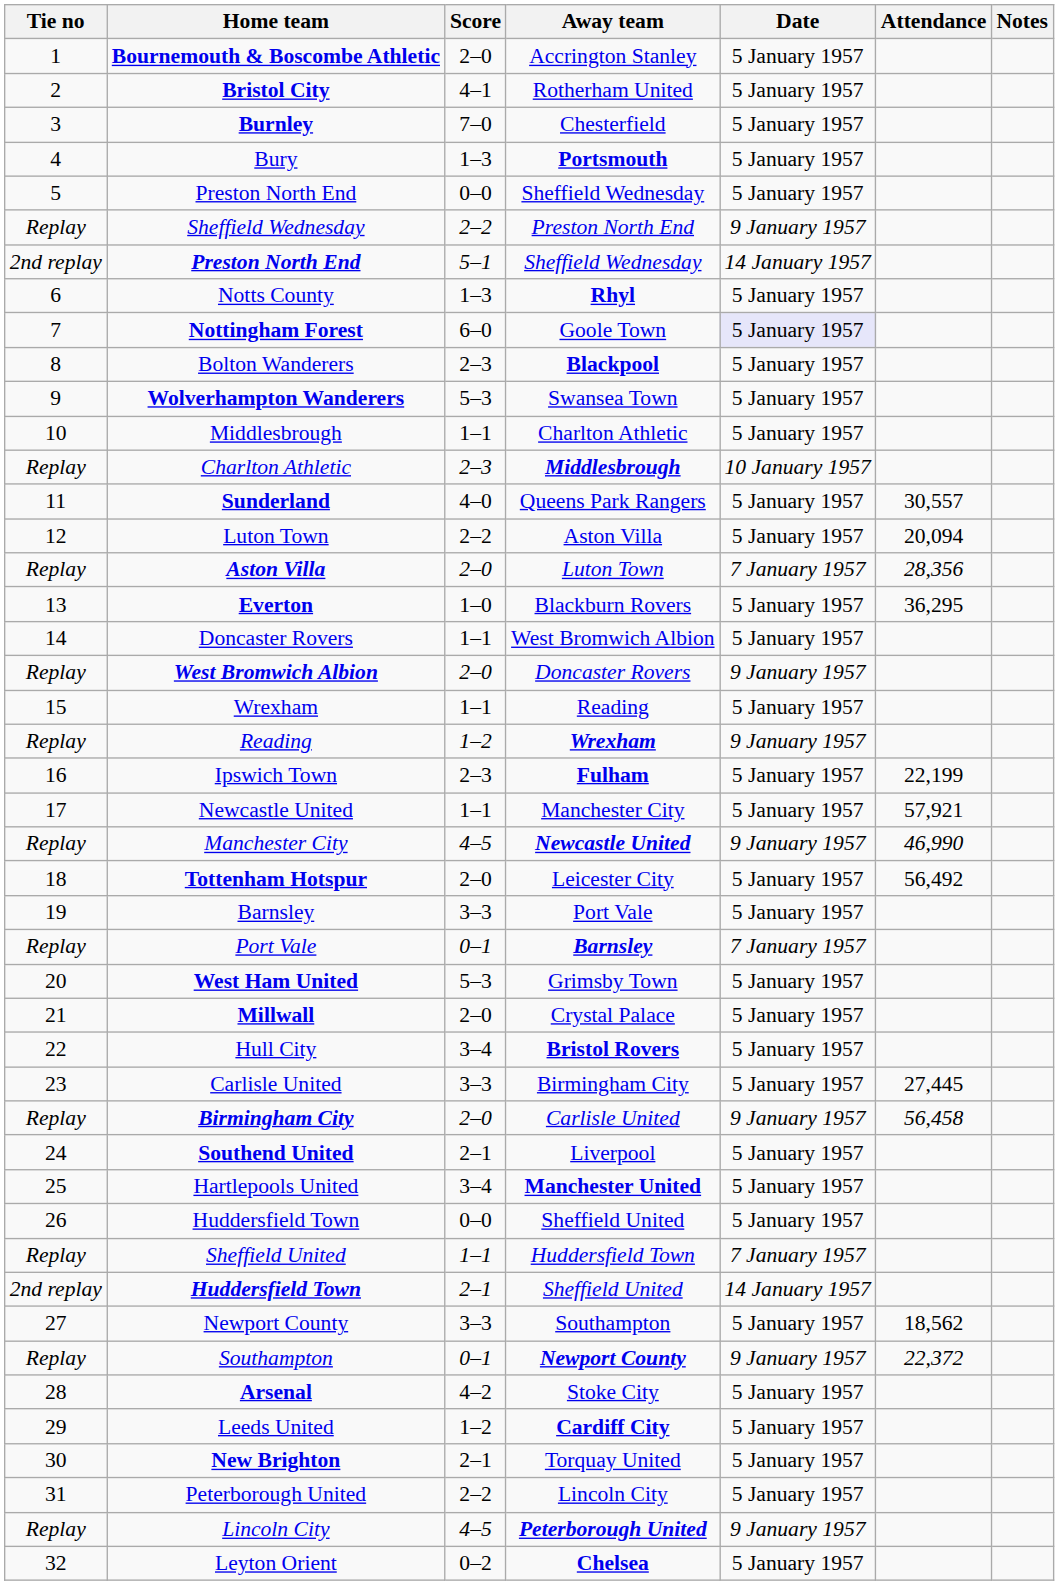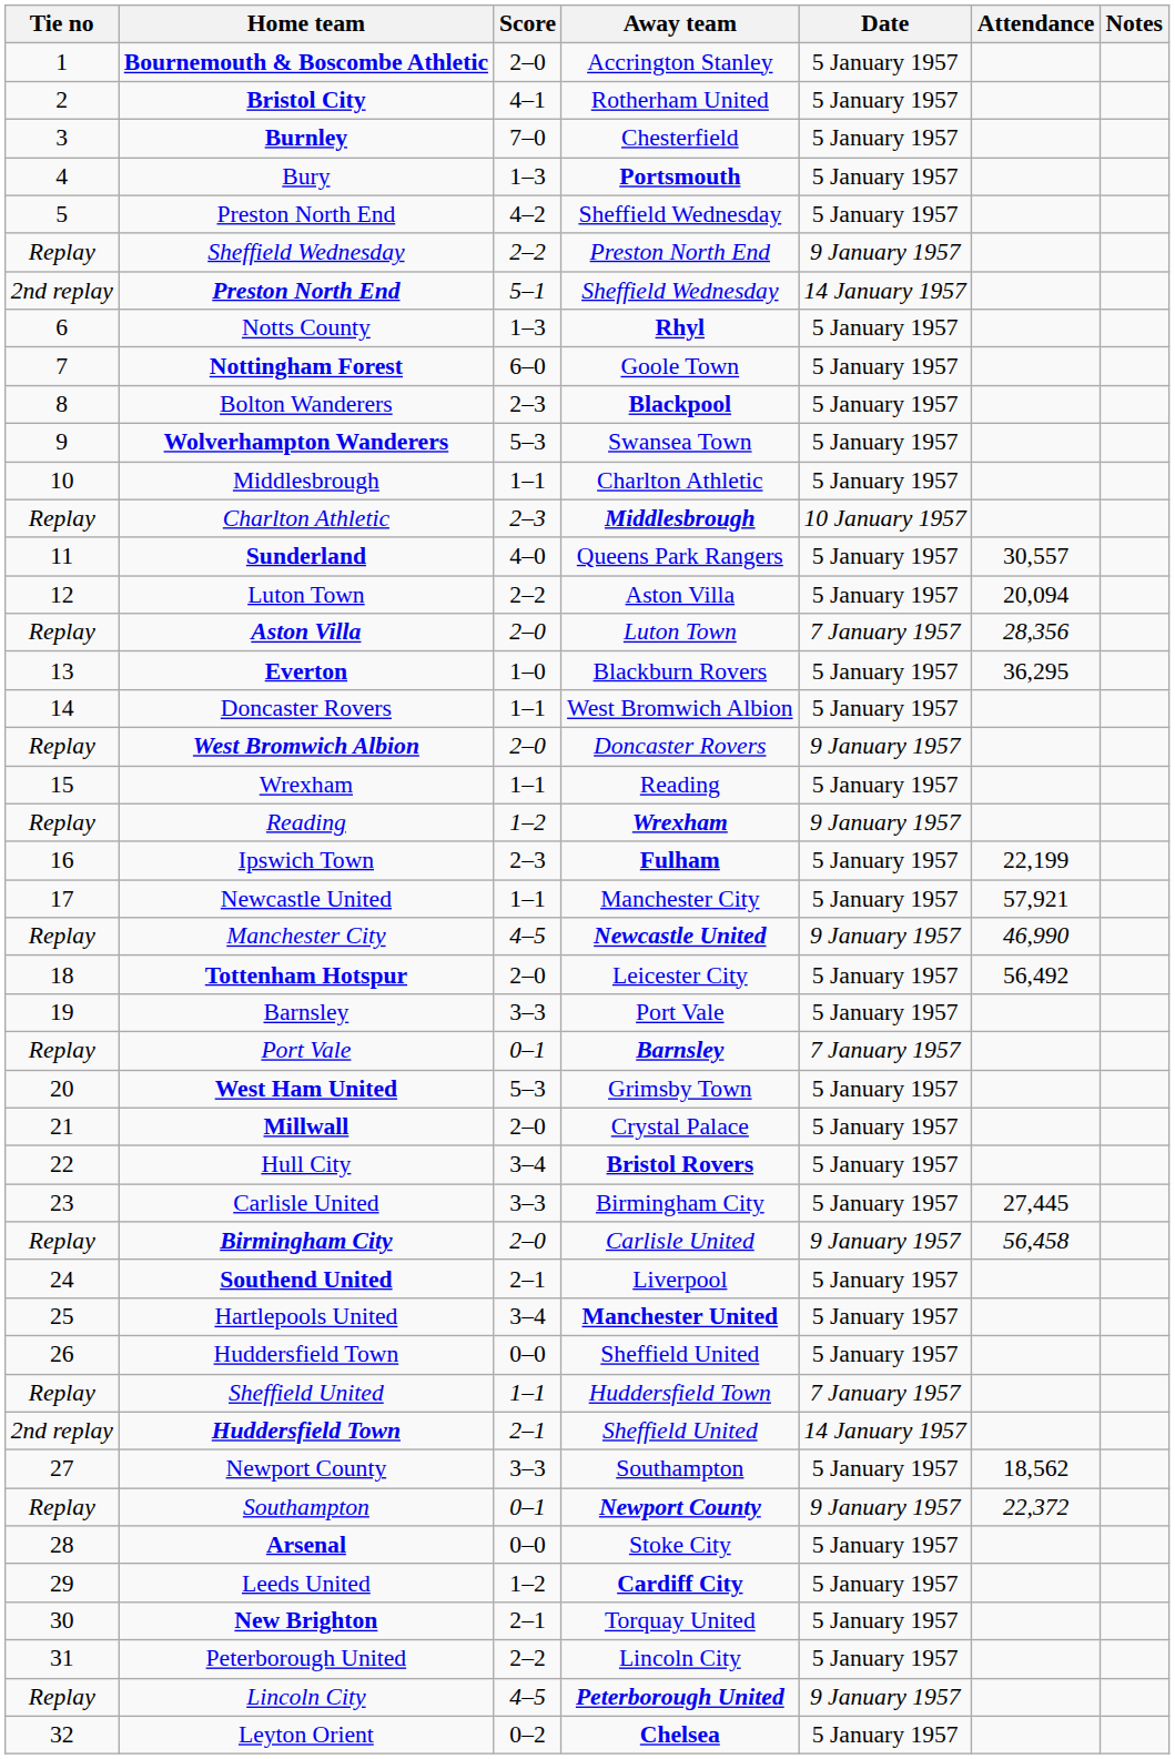5 / Preston North End | Score: 0–0 -> 4–2
Nottingham Forest | Date: lavender background -> no background
Arsenal | Score: 4–2 -> 0–0
